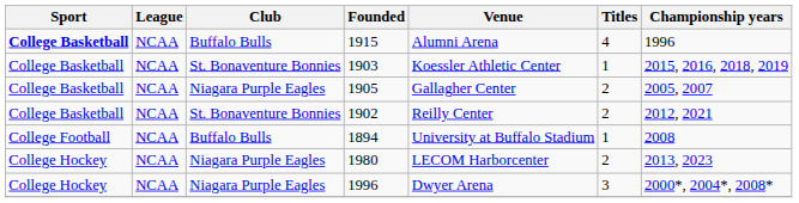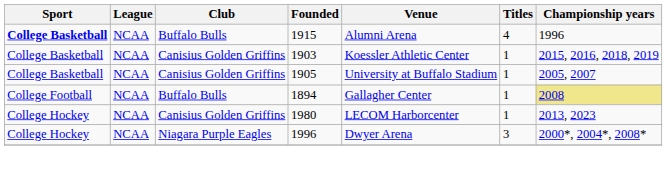1903 | Club: St. Bonaventure Bonnies -> Canisius Golden Griffins
1905 | Club: Niagara Purple Eagles -> Canisius Golden Griffins
1905 | Venue: Gallagher Center -> University at Buffalo Stadium
1905 | Titles: 2 -> 1
- row: College Basketball | NCAA | St. Bonaventure Bonnies | 1902 | Reilly Center | 2 | 2012, 2021
1894 | Venue: University at Buffalo Stadium -> Gallagher Center
1894 | Championship years: no background -> khaki background
1980 | Club: Niagara Purple Eagles -> Canisius Golden Griffins
1980 | Titles: 2 -> 1
